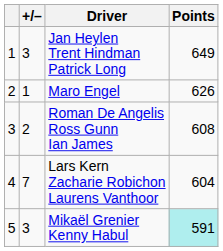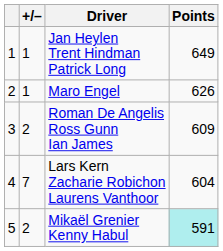Jan Heylen Trent Hindman Patrick Long | +/–: 3 -> 1
Roman De Angelis Ross Gunn Ian James | Points: 608 -> 609
Mikaël Grenier Kenny Habul | +/–: 3 -> 2
